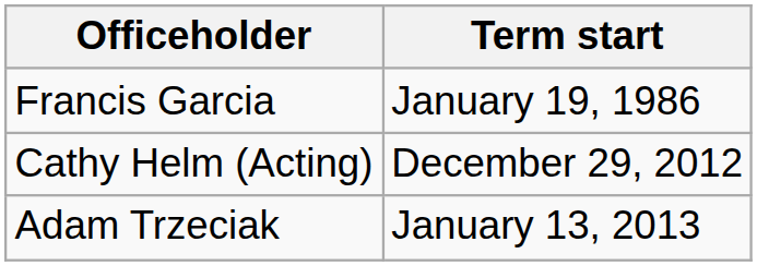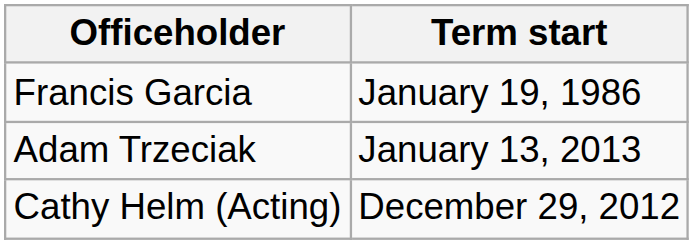rows swapped: Cathy Helm (Acting) <-> Adam Trzeciak
